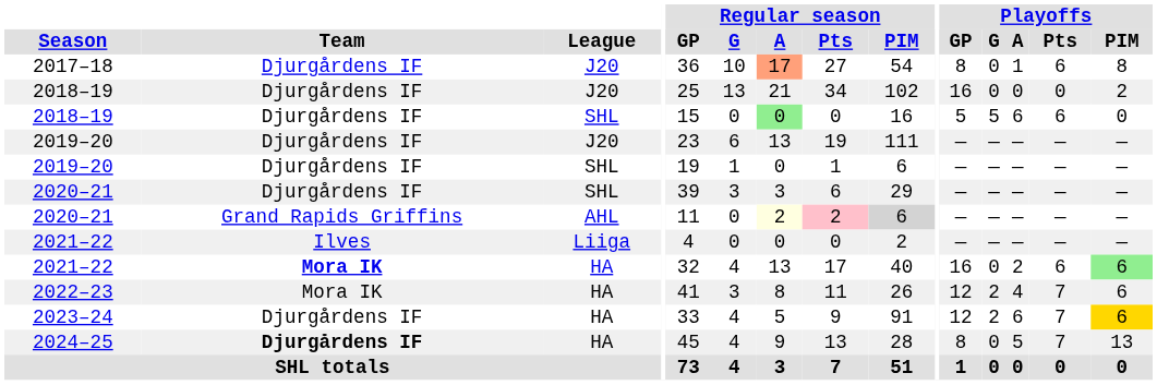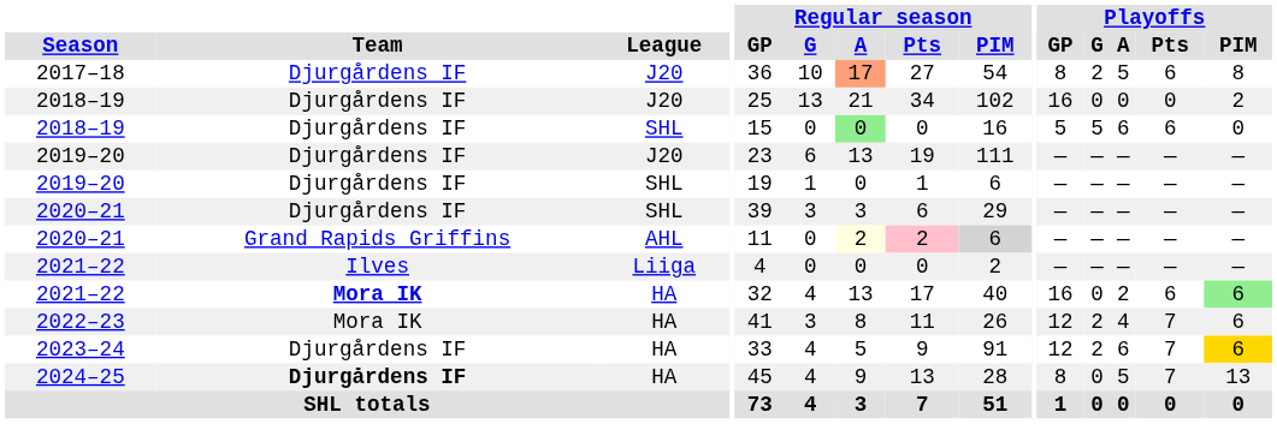2017–18 | Playoffs / G: 0 -> 2
2017–18 | Playoffs / A: 1 -> 5
